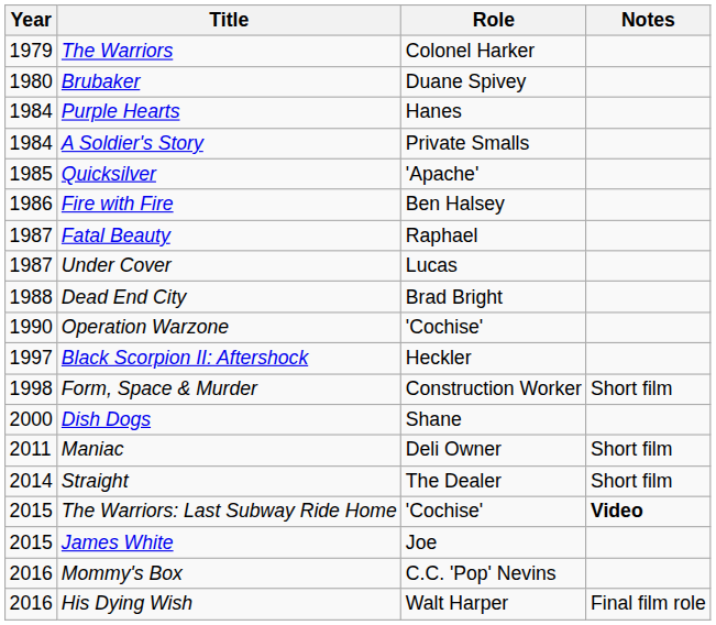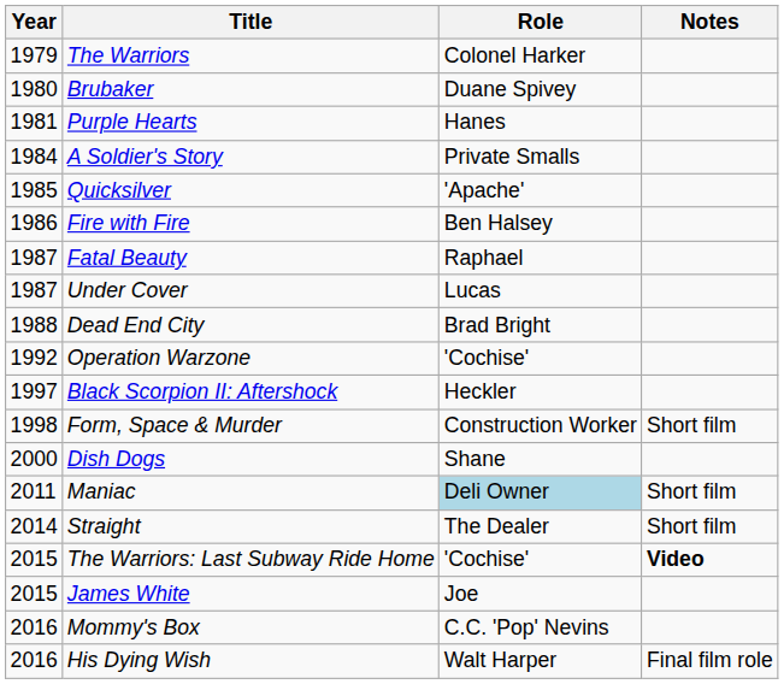Purple Hearts | Year: 1984 -> 1981
Operation Warzone | Year: 1990 -> 1992
Maniac | Role: no background -> lightblue background
